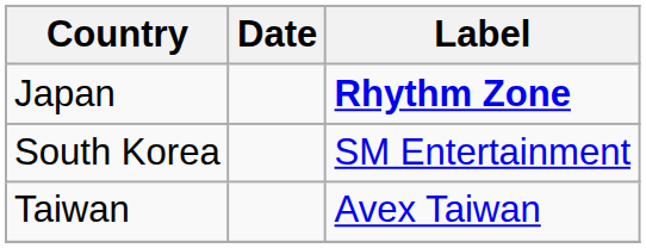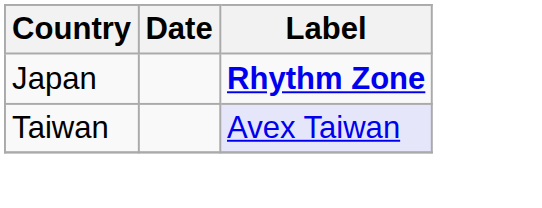- row: South Korea | SM Entertainment
Taiwan | Label: no background -> lavender background
